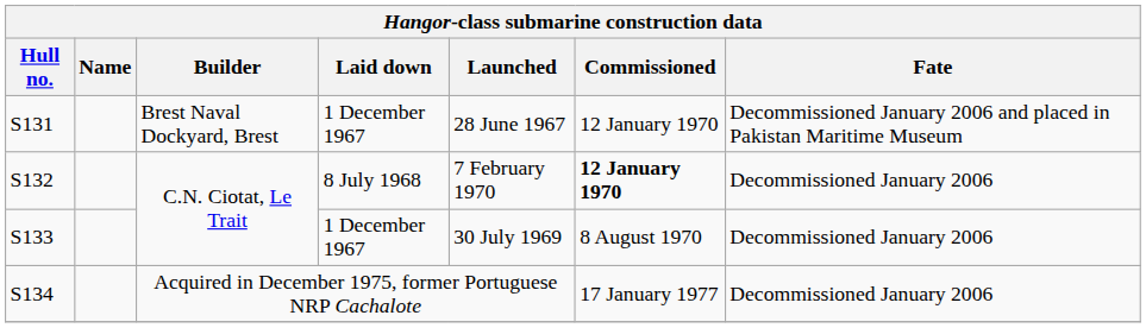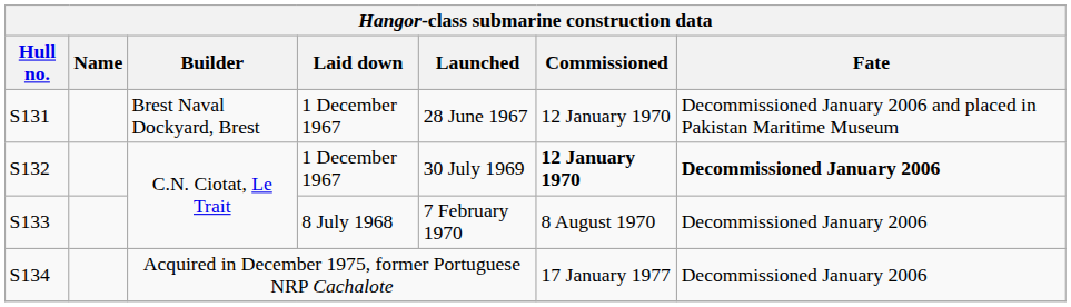S132 | Laid down: 8 July 1968 -> 1 December 1967
S132 | Launched: 7 February 1970 -> 30 July 1969
S132 | Fate: normal -> bold
S133 | Laid down: 1 December 1967 -> 8 July 1968
S133 | Launched: 30 July 1969 -> 7 February 1970
